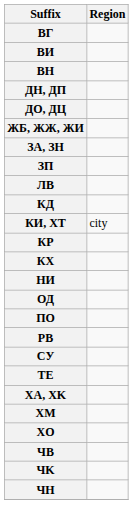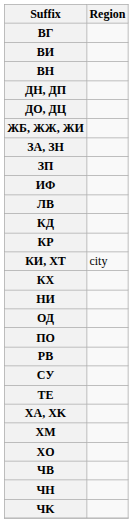+ row: ИФ
rows swapped: КИ, XT <-> КP
rows swapped: ЧK <-> ЧH
